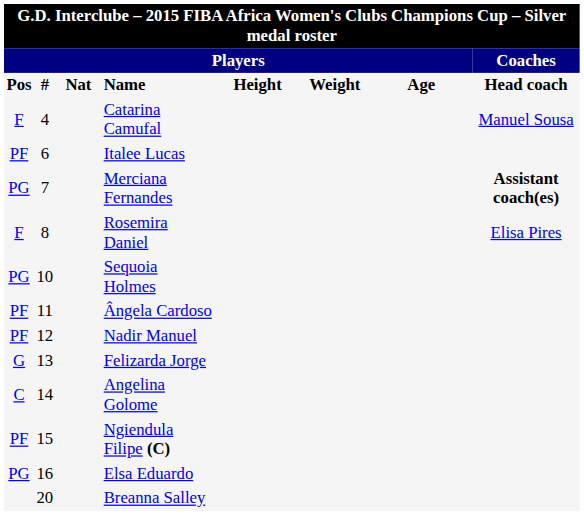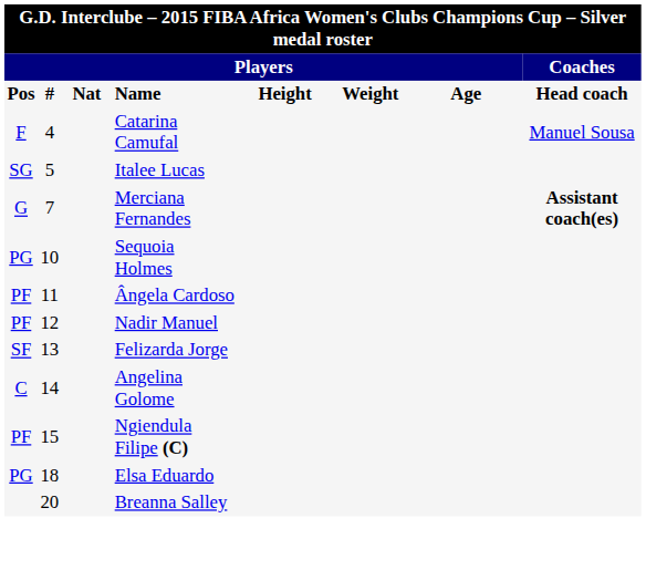Italee Lucas | column 1: PF -> SG
Italee Lucas | column 2: 6 -> 5
Merciana Fernandes | column 1: PG -> G
- row: F | 8 | Rosemira Daniel | Elisa Pires
Felizarda Jorge | column 1: G -> SF
Elsa Eduardo | column 2: 16 -> 18
